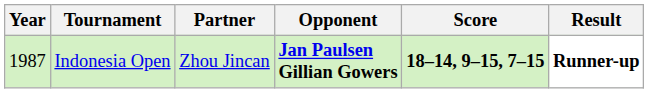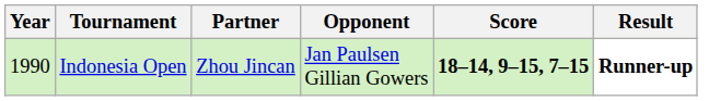Indonesia Open | Year: 1987 -> 1990
Indonesia Open | Opponent: bold -> normal
